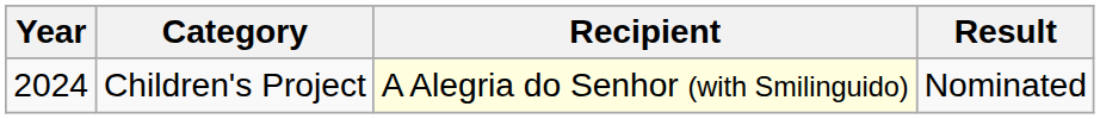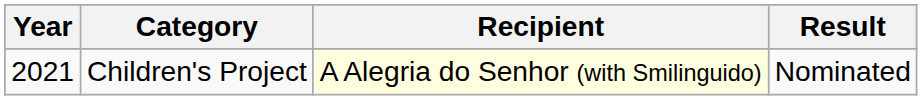Children's Project | Year: 2024 -> 2021
